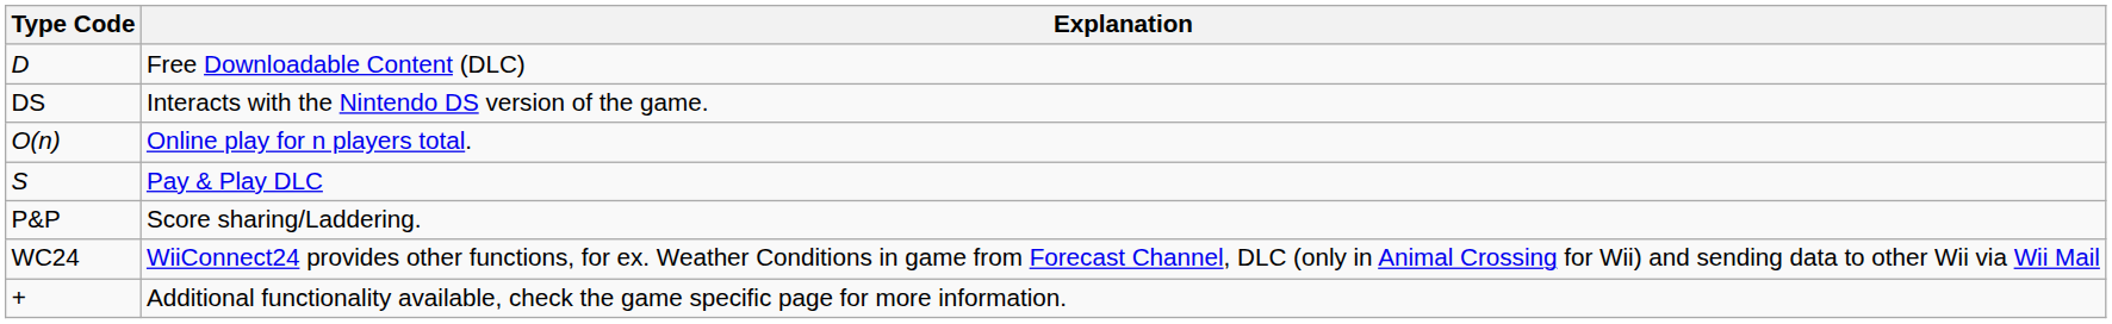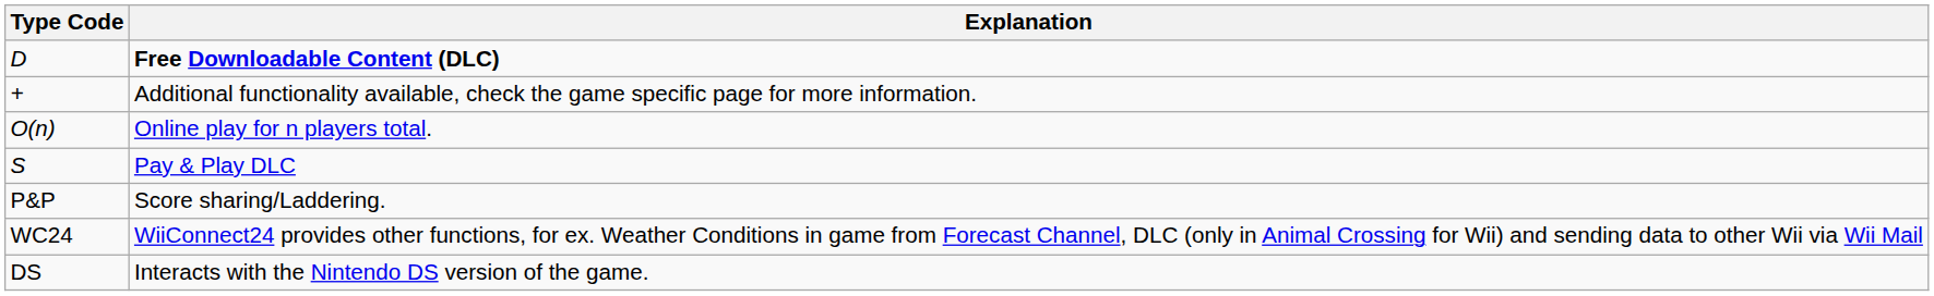D | Explanation: normal -> bold
rows swapped: DS <-> +
